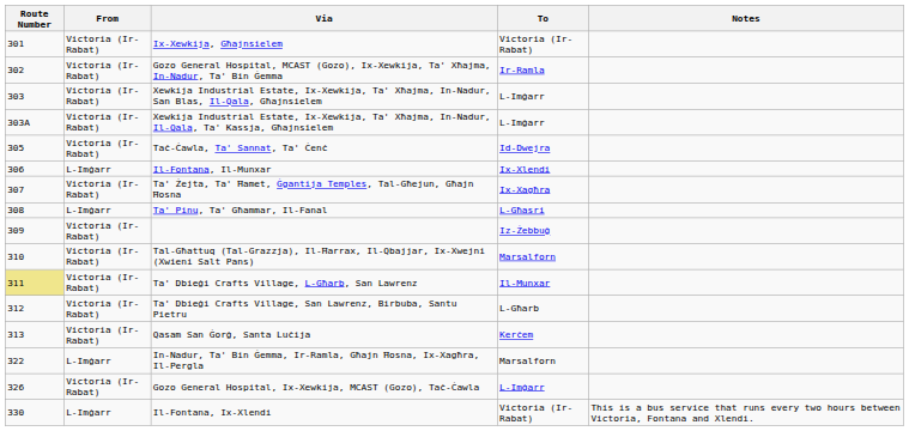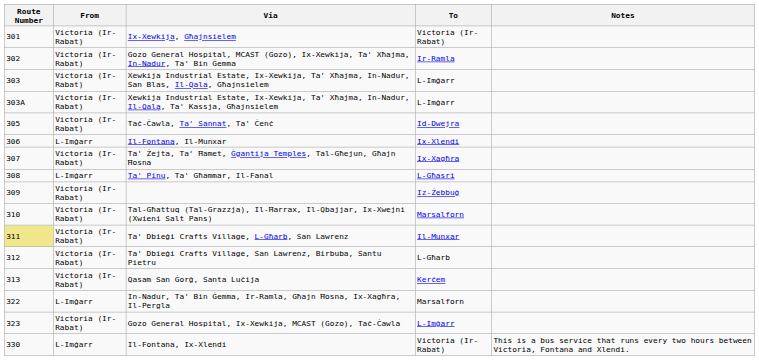Gozo General Hospital, Ix-Xewkija, MCAST (Gozo), Taċ-Ċawla | Route Number: 326 -> 323
